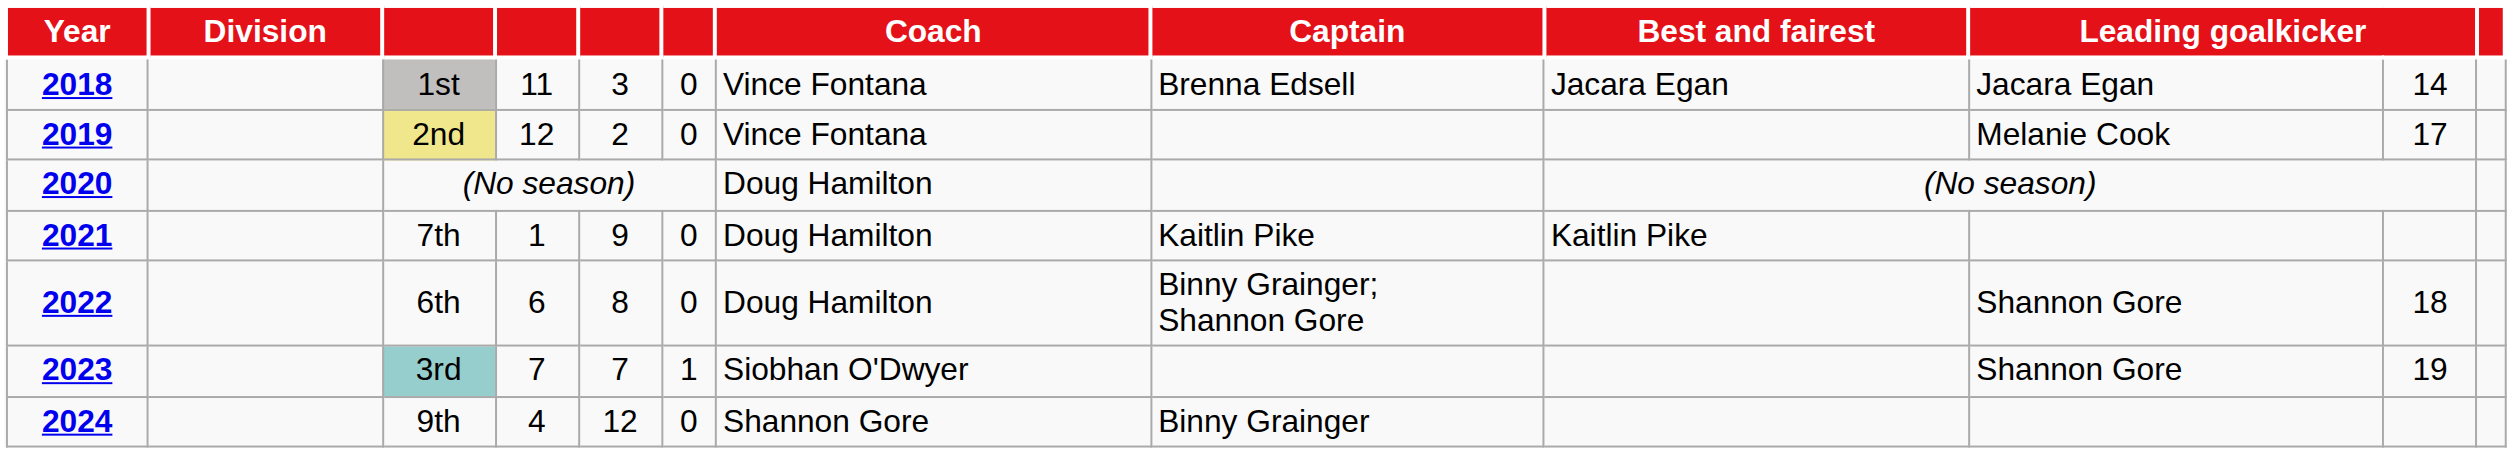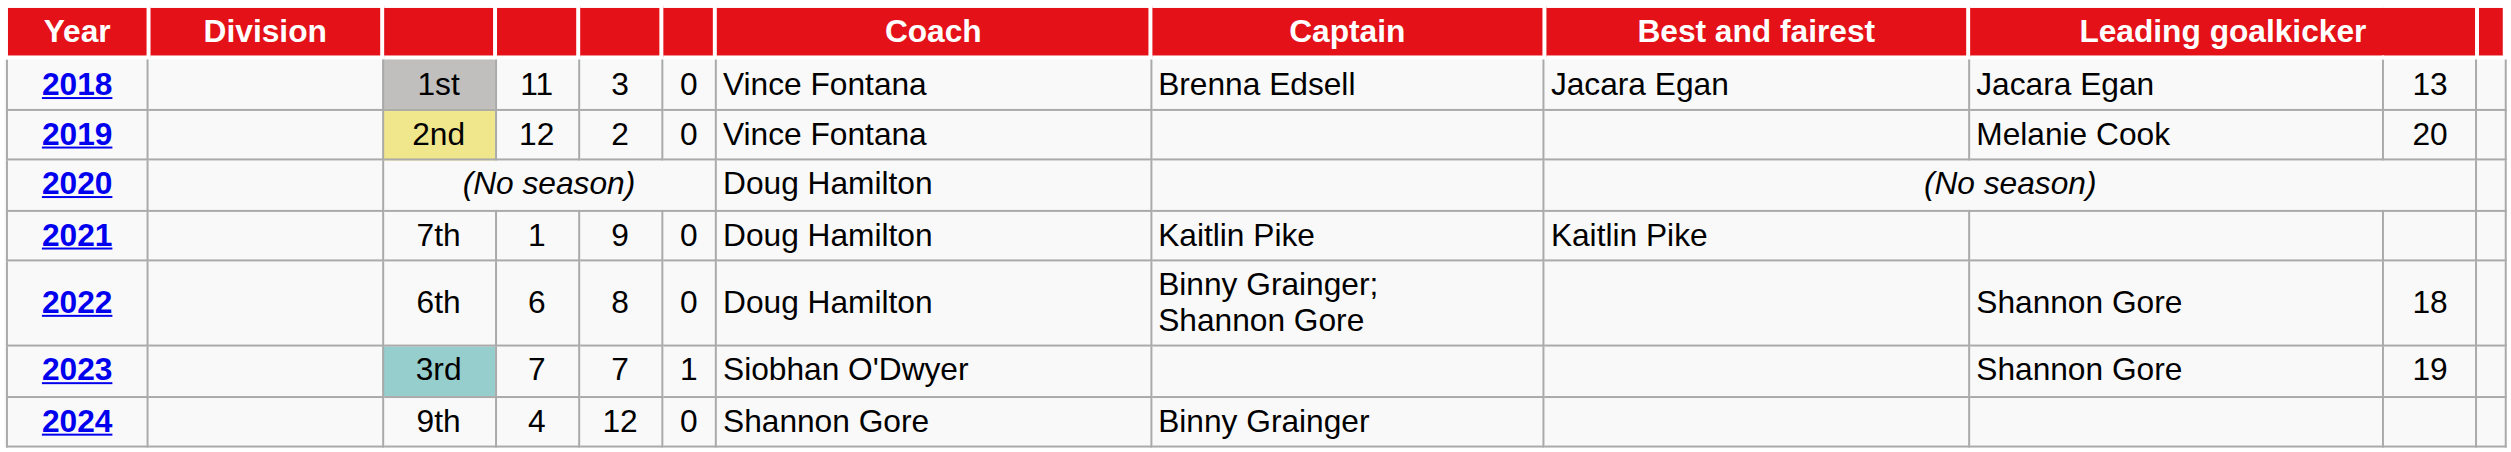1st | column 11: 14 -> 13
2nd | column 11: 17 -> 20
